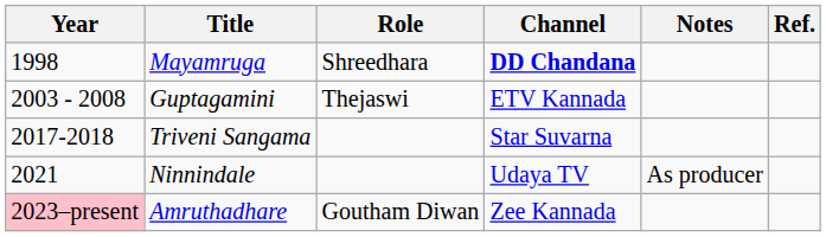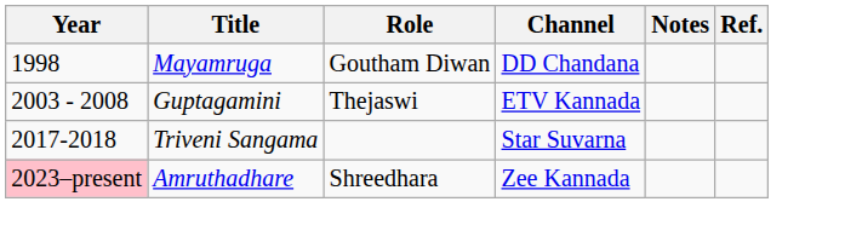Mayamruga | Role: Shreedhara -> Goutham Diwan
Mayamruga | Channel: bold -> normal
- row: 2021 | Ninnindale | Udaya TV | As producer
Amruthadhare | Role: Goutham Diwan -> Shreedhara
